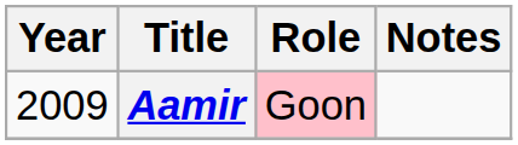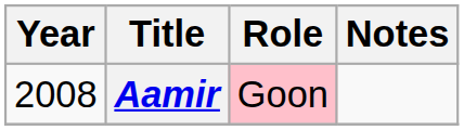Aamir | Year: 2009 -> 2008
